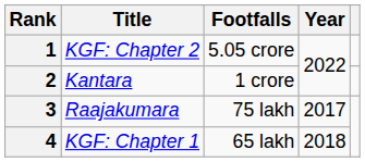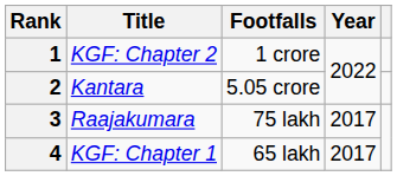1 | Footfalls: 5.05 crore -> 1 crore
2 | Footfalls: 1 crore -> 5.05 crore
4 | Year: 2018 -> 2017
